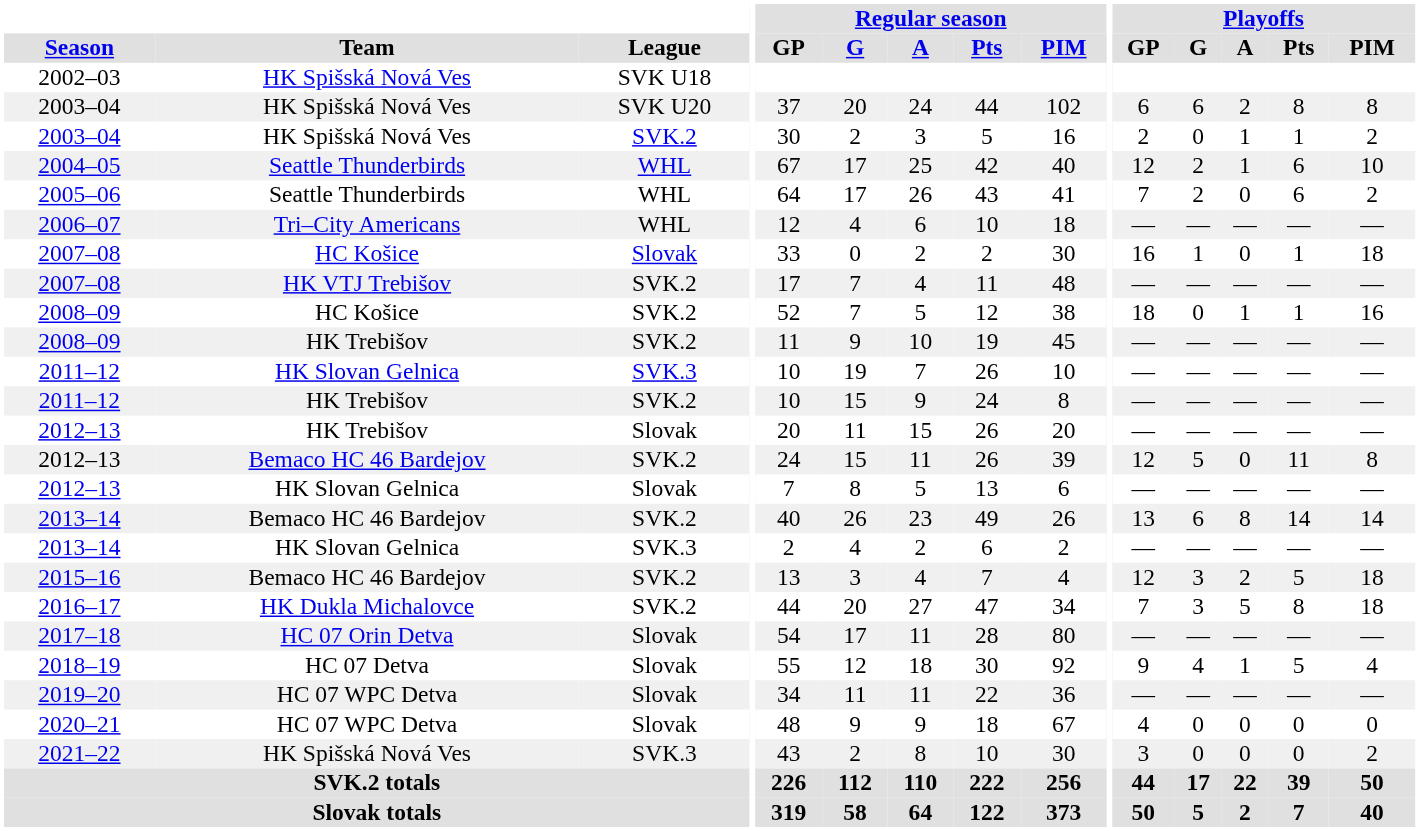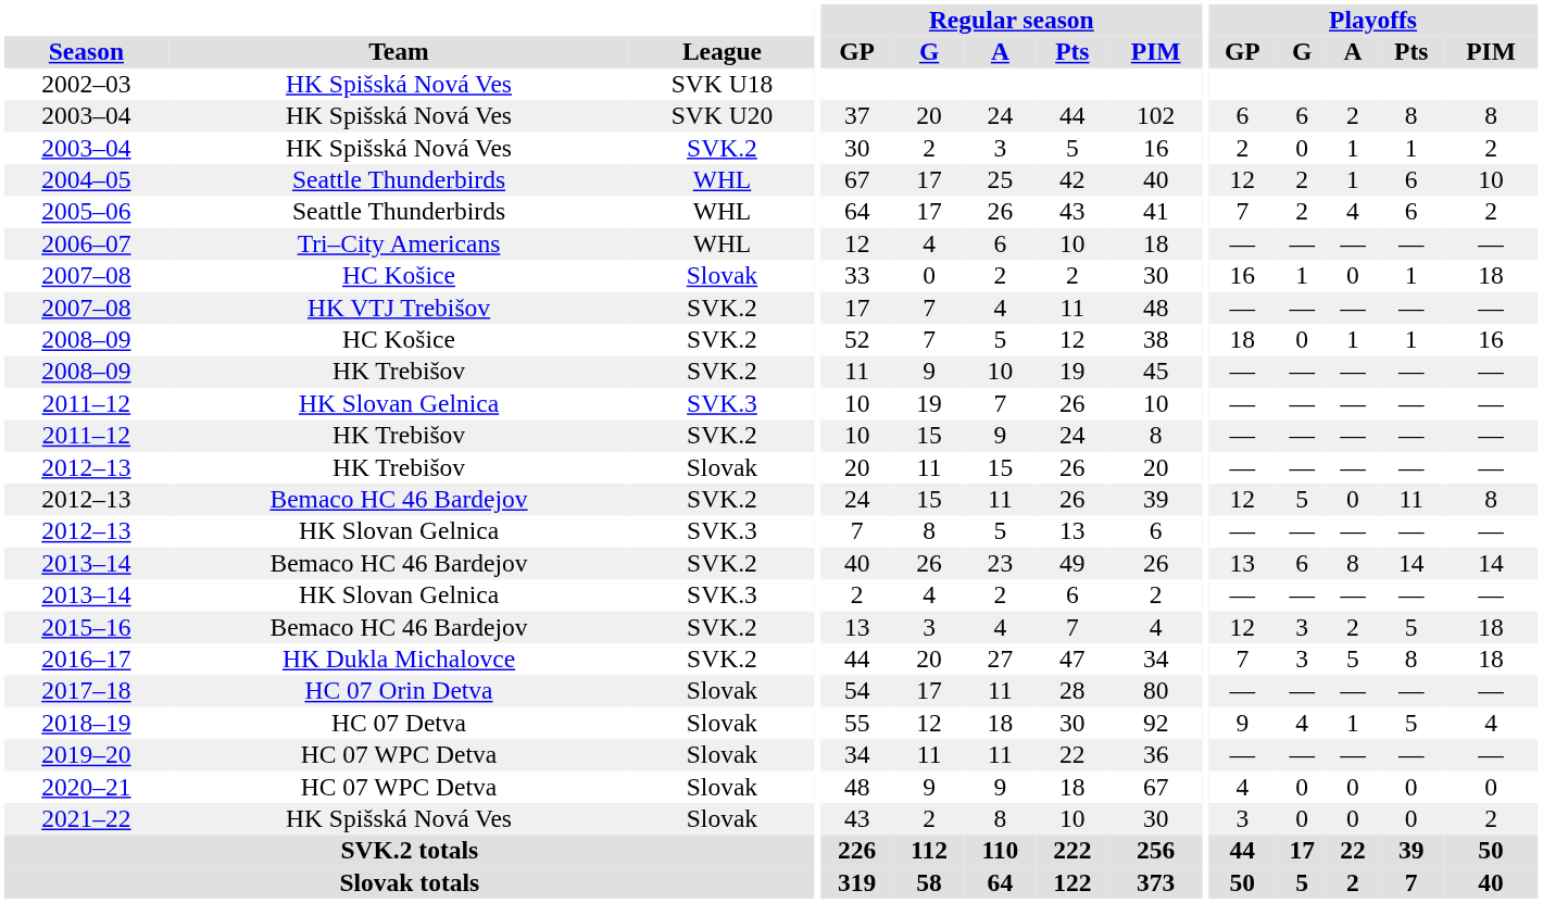2005–06 | Playoffs / A: 0 -> 4
2012–13 / HK Slovan Gelnica | League: Slovak -> SVK.3
2021–22 | League: SVK.3 -> Slovak
